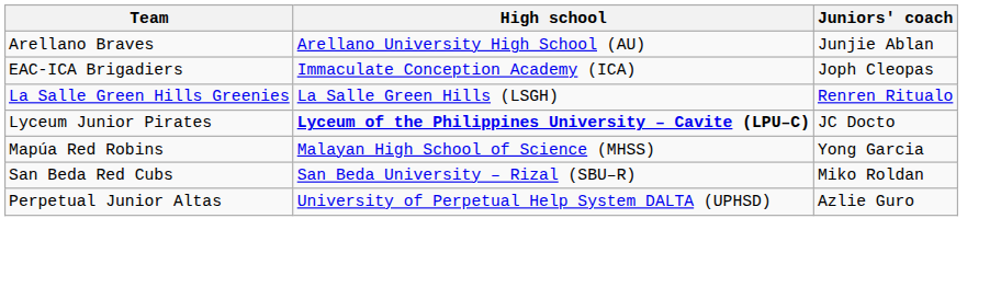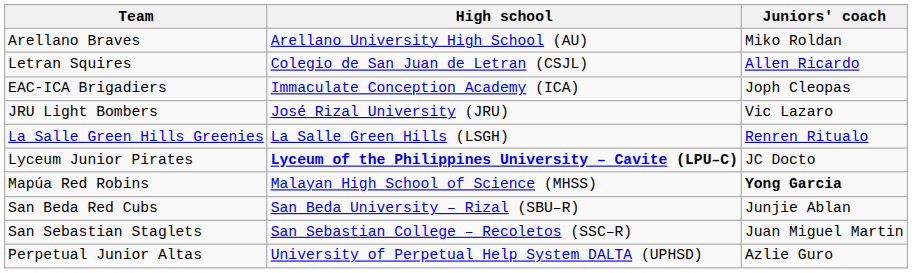Arellano Braves | Juniors' coach: Junjie Ablan -> Miko Roldan
+ row: Letran Squires | Colegio de San Juan de Letran (CSJL) | Allen Ricardo
+ row: JRU Light Bombers | José Rizal University (JRU) | Vic Lazaro
Mapúa Red Robins | Juniors' coach: normal -> bold
San Beda Red Cubs | Juniors' coach: Miko Roldan -> Junjie Ablan
+ row: San Sebastian Staglets | San Sebastian College – Recoletos (SSC–R) | Juan Miguel Martin
